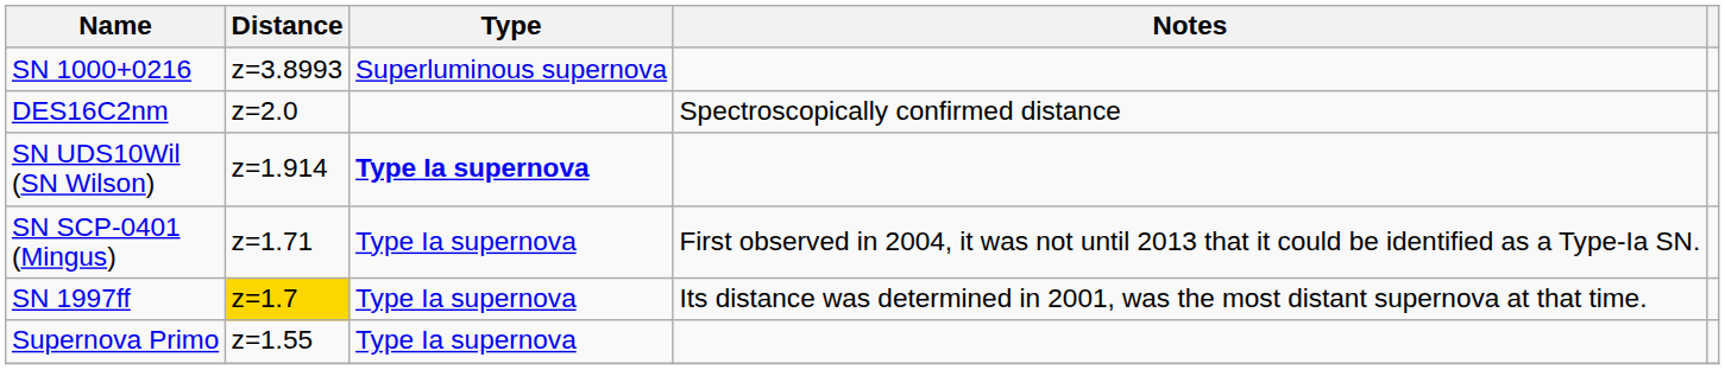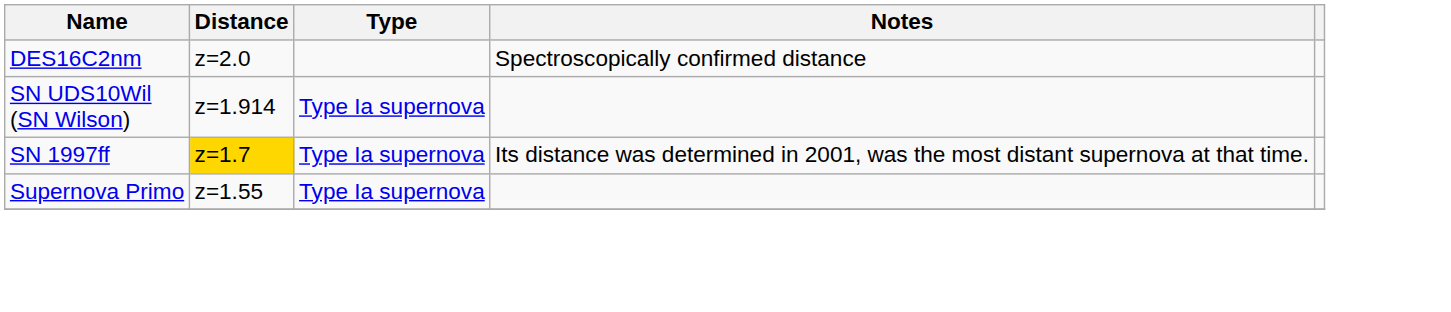- row: SN 1000+0216 | z=3.8993 | Superluminous supernova
SN UDS10Wil (SN Wilson) | Type: bold -> normal
- row: SN SCP-0401 (Mingus) | z=1.71 | Type Ia supernova | First observed in 2004, it was not until 2013 that it could be identified as a Type-Ia SN.
